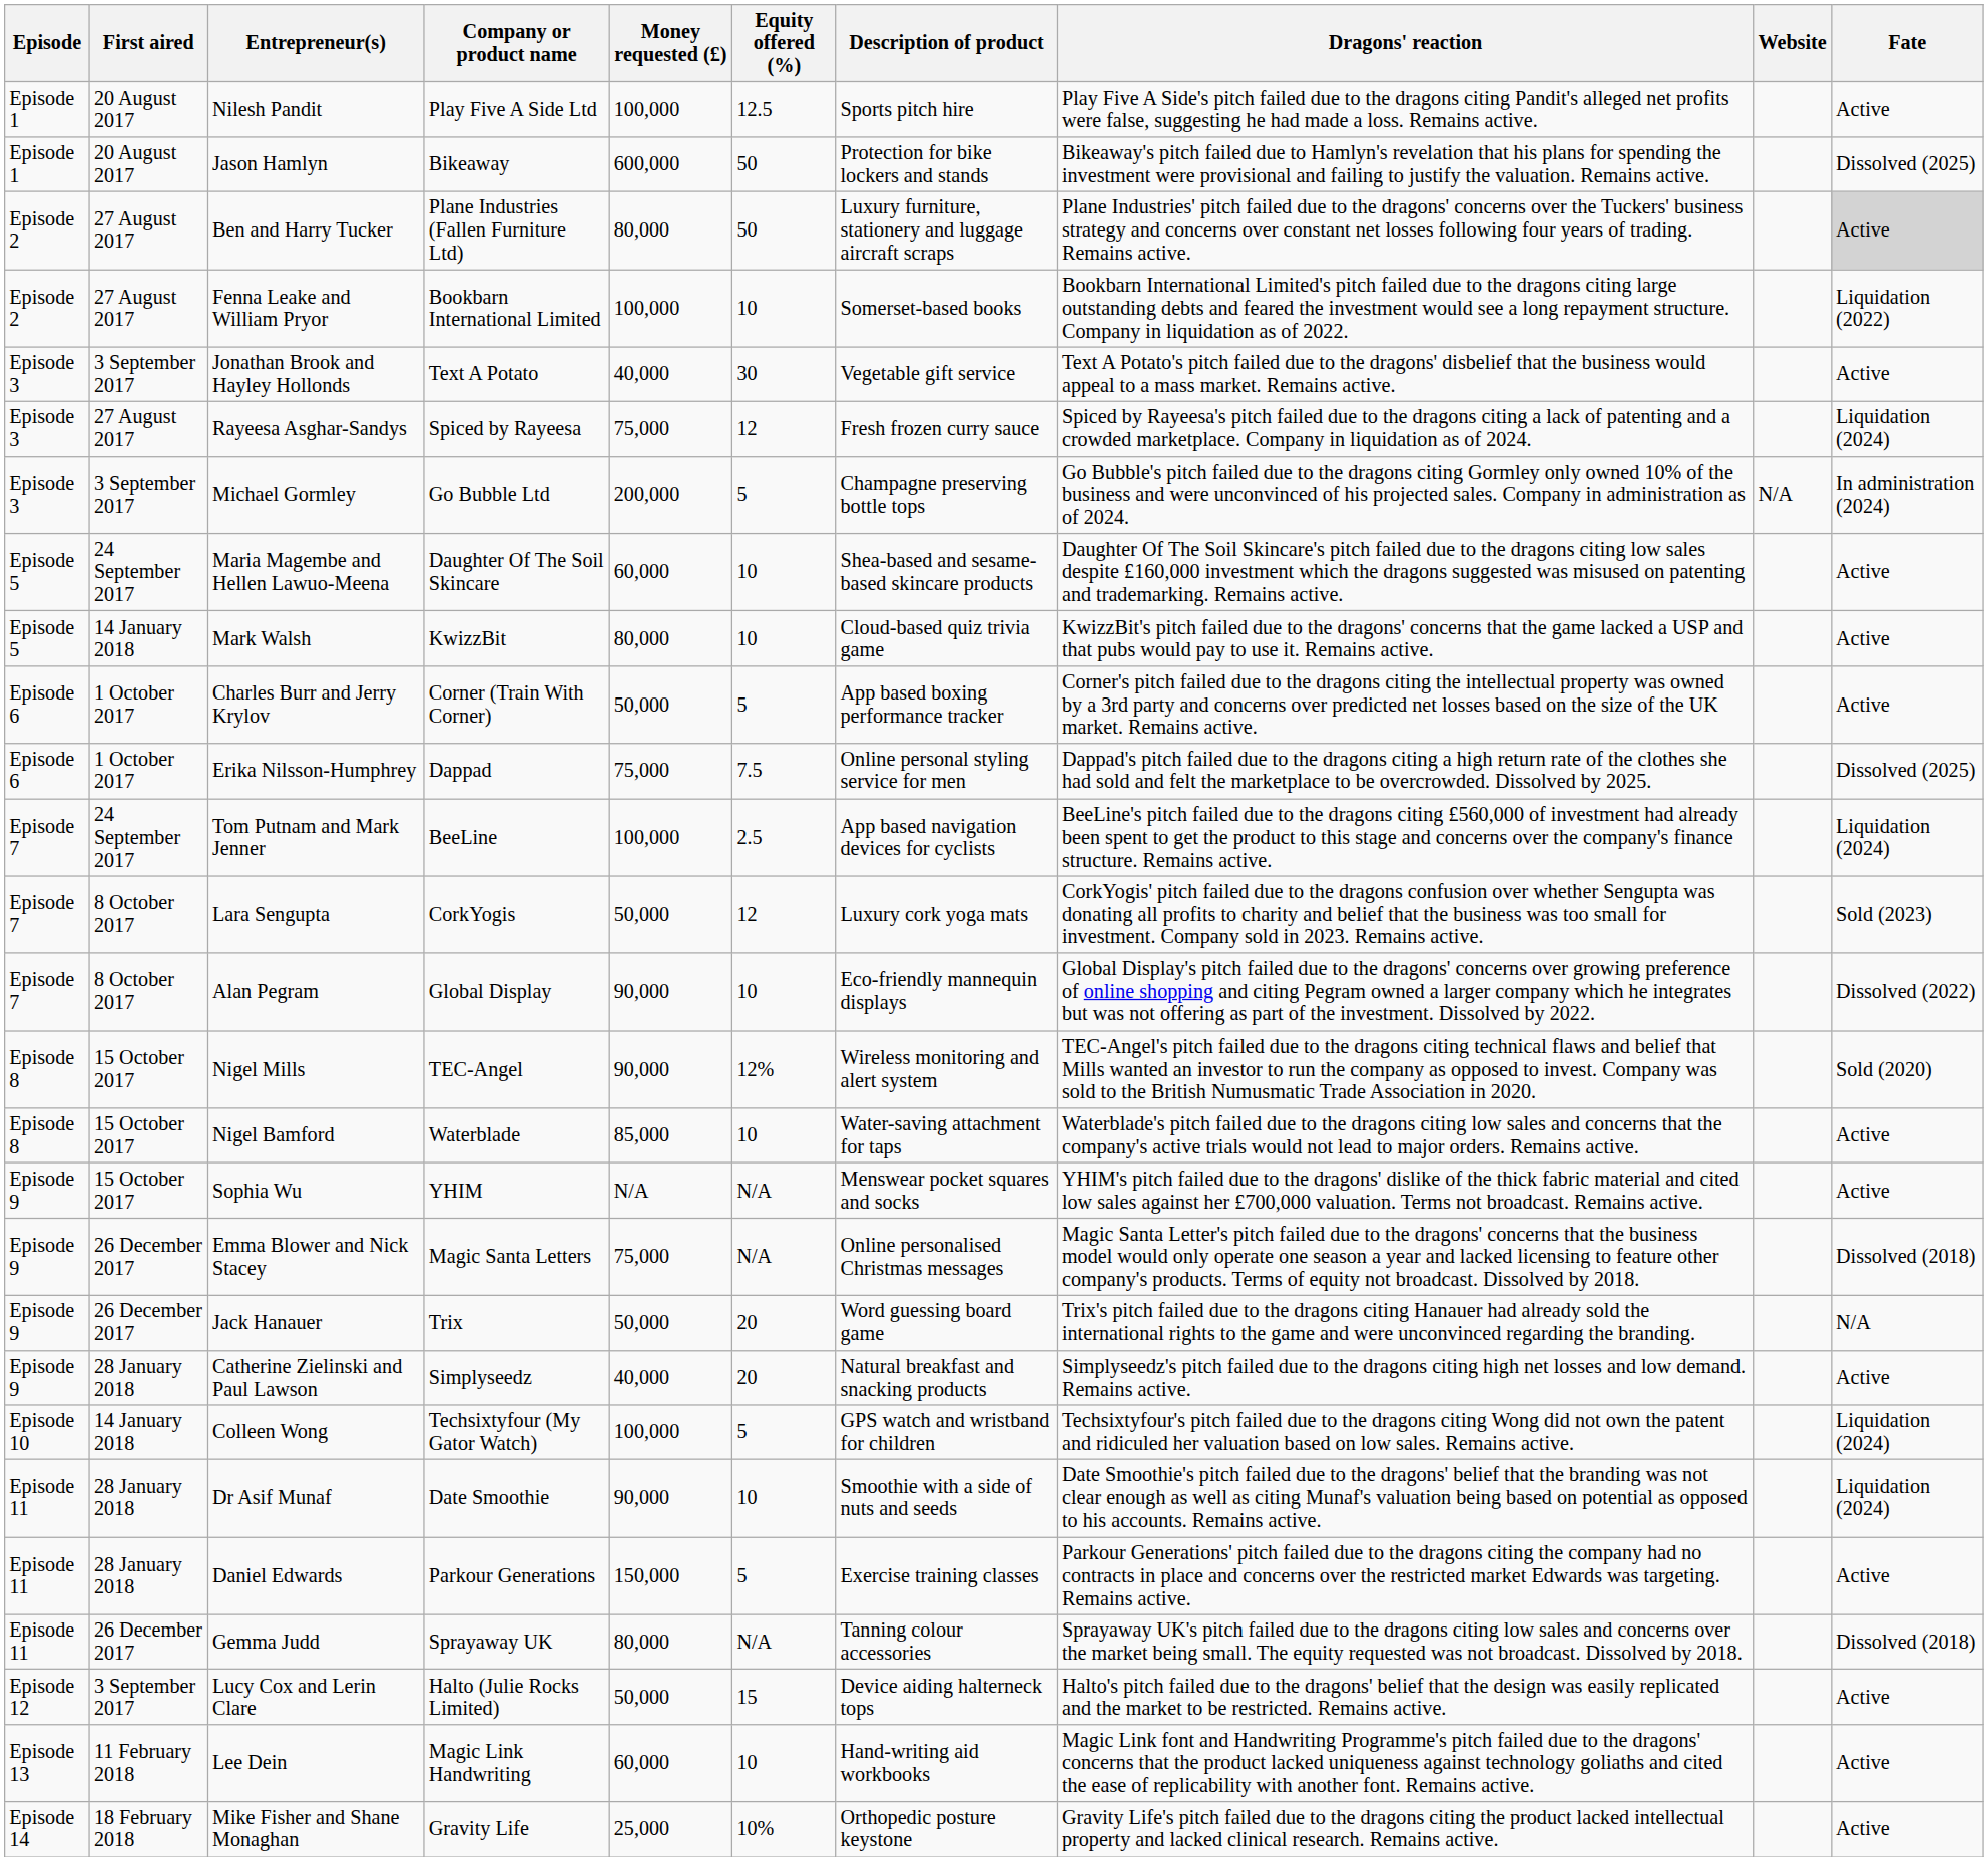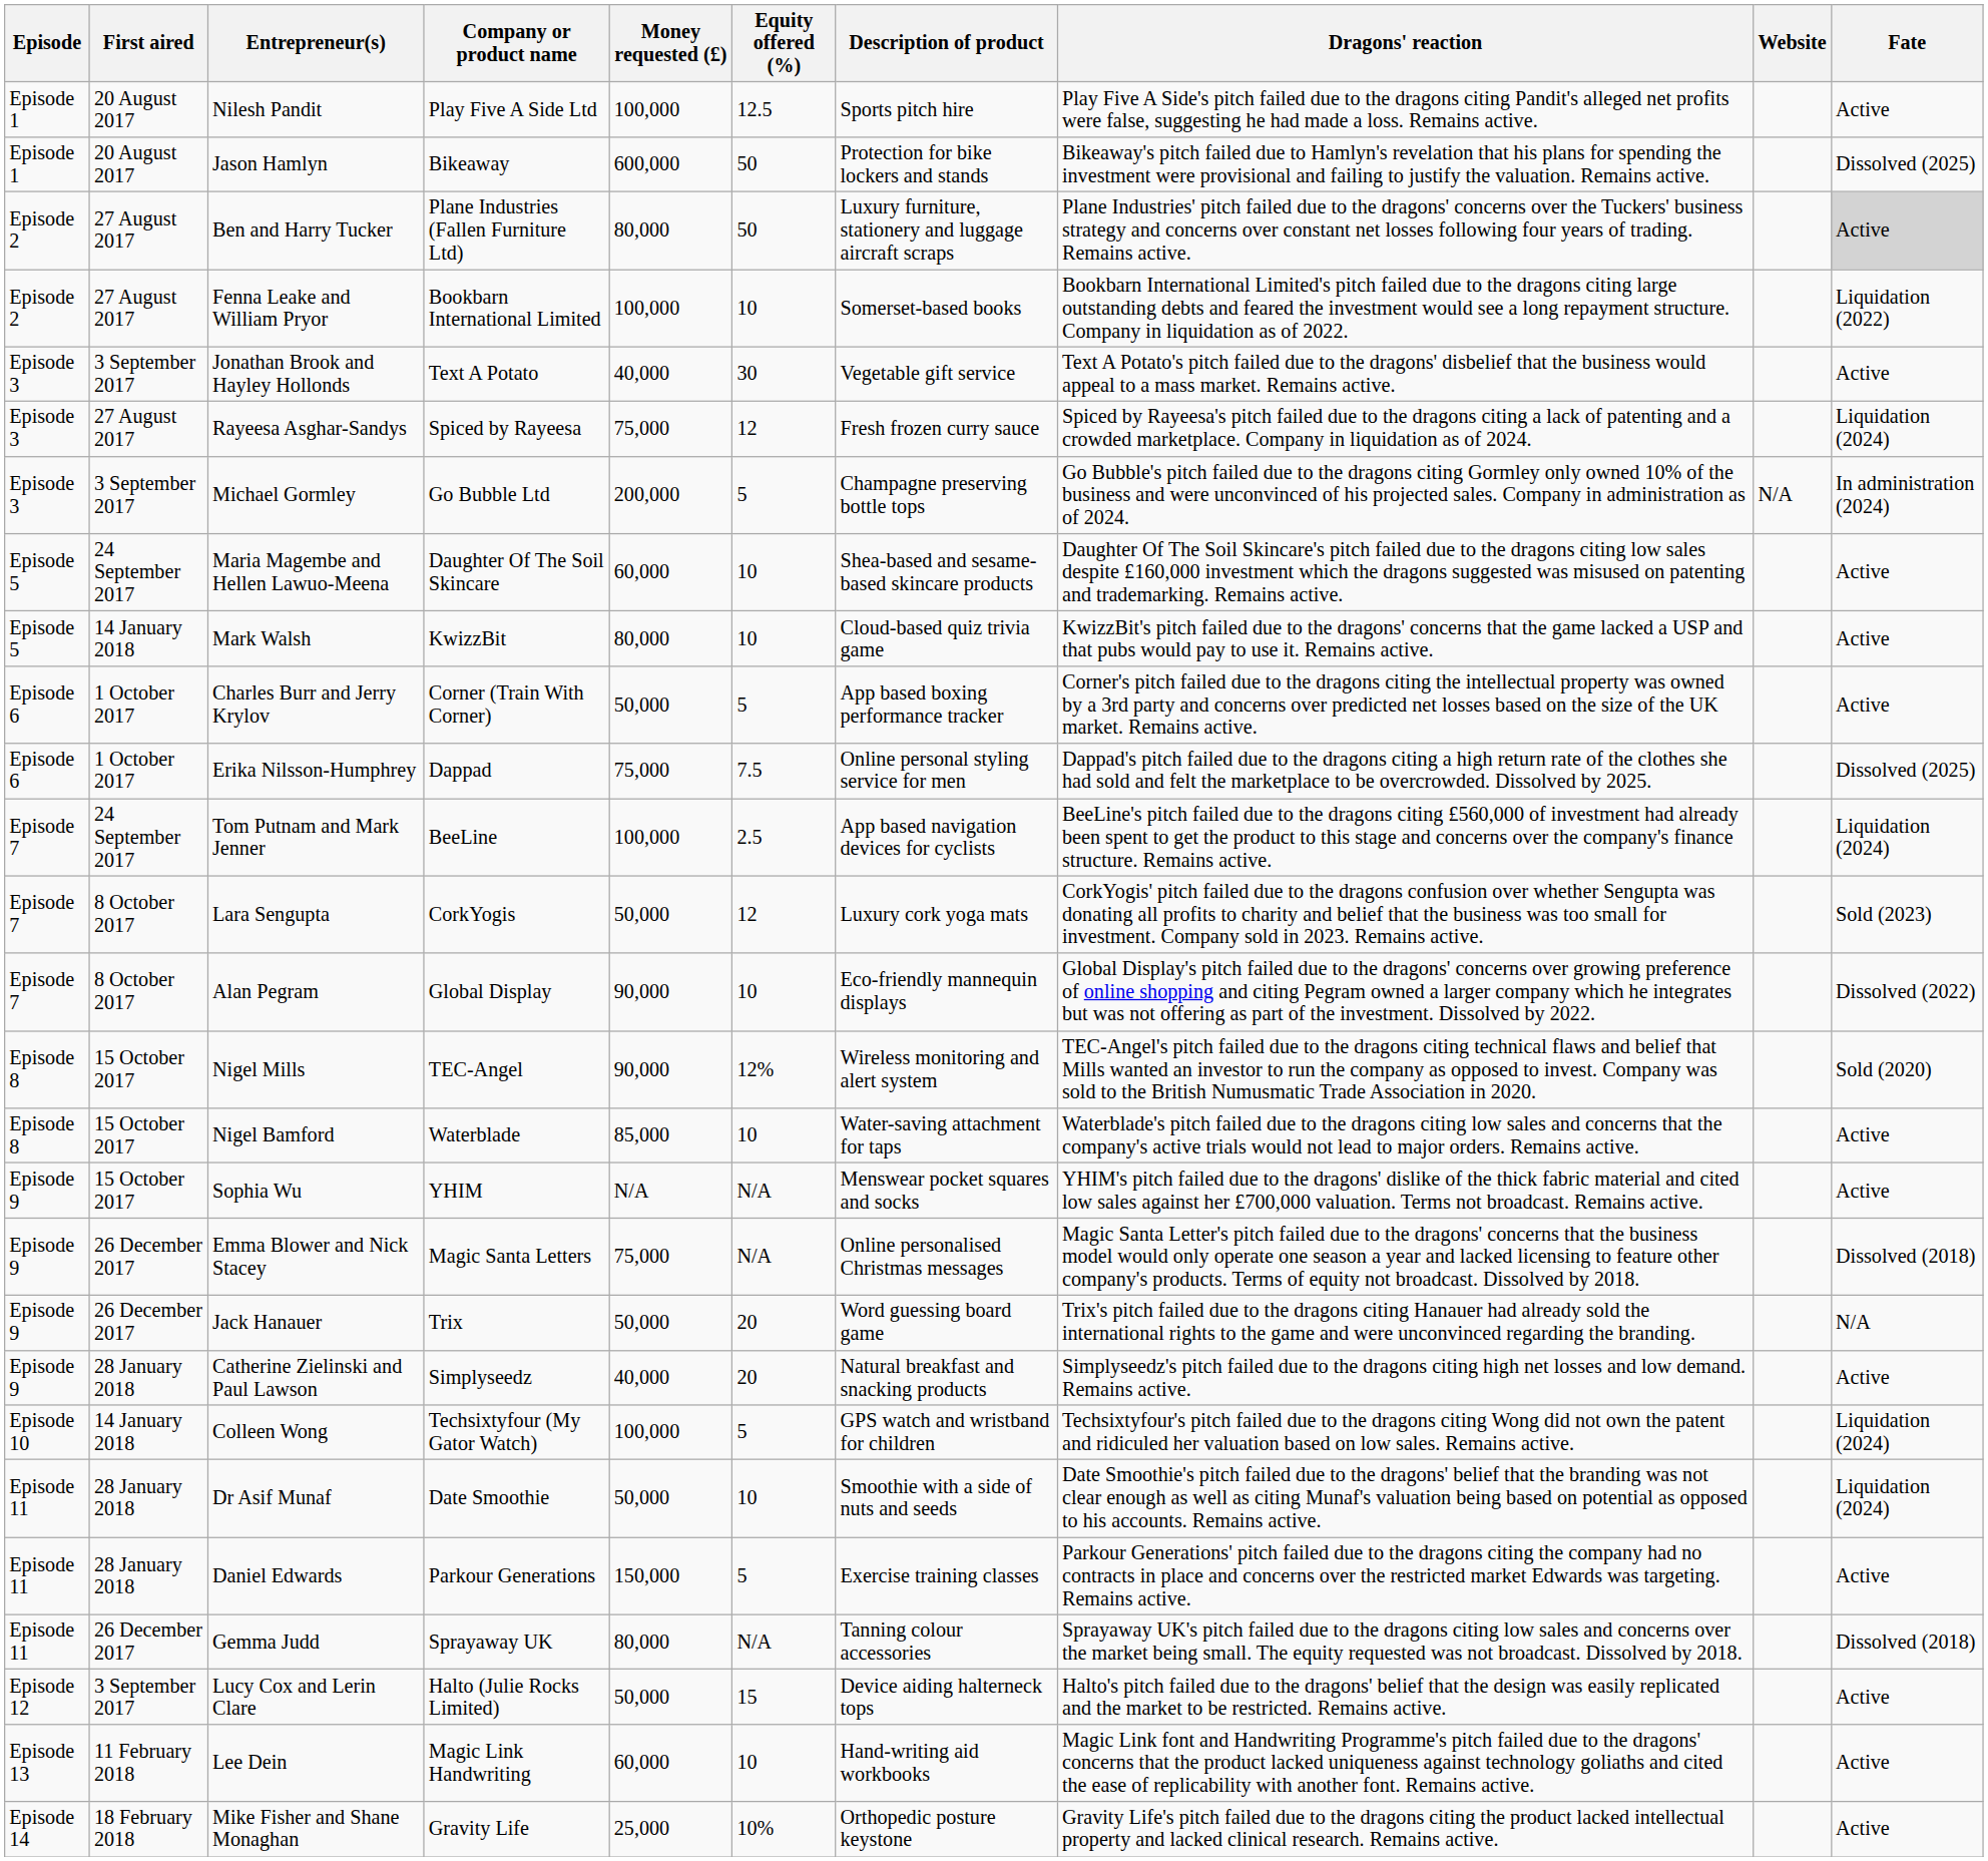Dr Asif Munaf | Money requested (£): 90,000 -> 50,000
